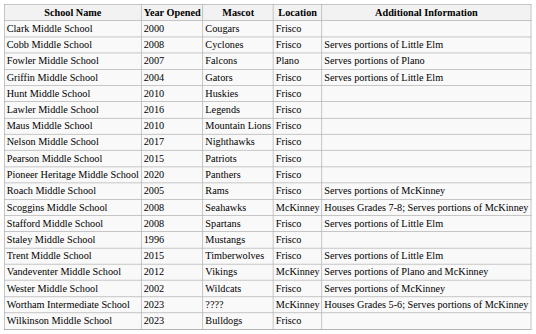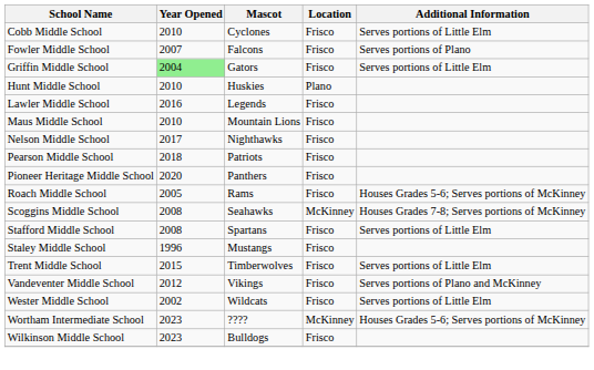- row: Clark Middle School | 2000 | Cougars | Frisco
Cobb Middle School | Year Opened: 2008 -> 2010
Fowler Middle School | Location: Plano -> Frisco
Griffin Middle School | Year Opened: no background -> lightgreen background
Hunt Middle School | Location: Frisco -> Plano
Pearson Middle School | Year Opened: 2015 -> 2018
Roach Middle School | Additional Information: Serves portions of McKinney -> Houses Grades 5-6; Serves portions of McKinney
Vandeventer Middle School | Location: McKinney -> Frisco
Wester Middle School | Additional Information: Serves portions of McKinney -> Serves portions of Little Elm
